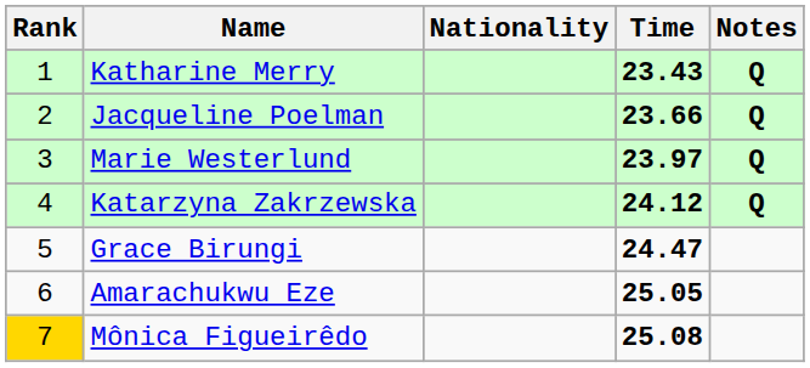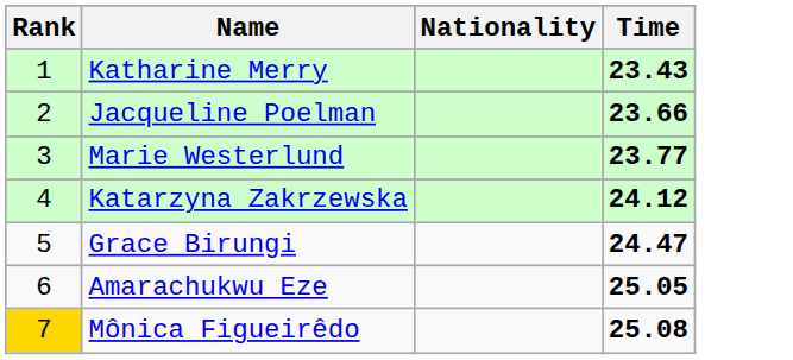- column: Notes | Q | Q | Q | Q
Marie Westerlund | Time: 23.97 -> 23.77
